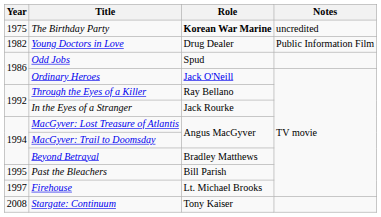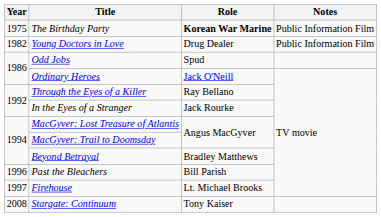The Birthday Party | Notes: uncredited -> Public Information Film
Past the Bleachers | Year: 1995 -> 1996
